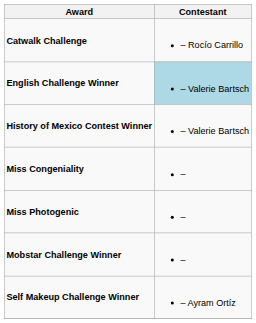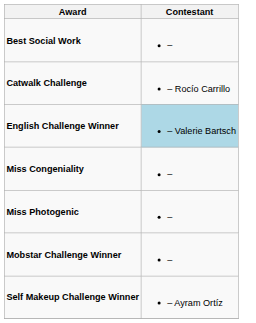+ row: Best Social Work | –
- row: History of Mexico Contest Winner | – Valerie Bartsch
